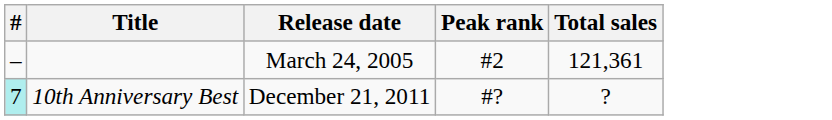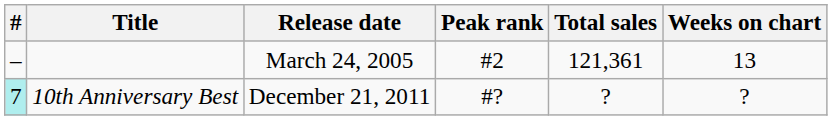+ column: Weeks on chart | 13 | ?
